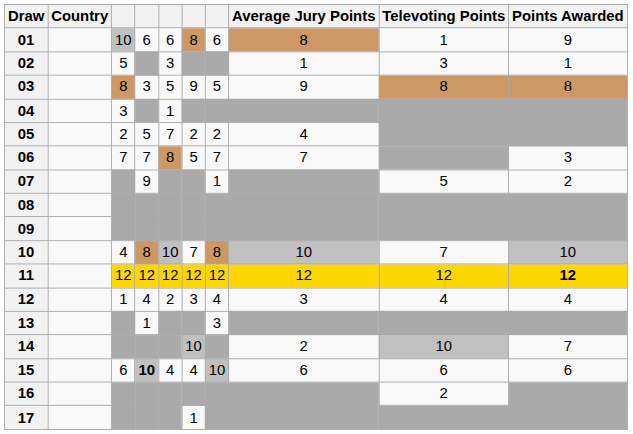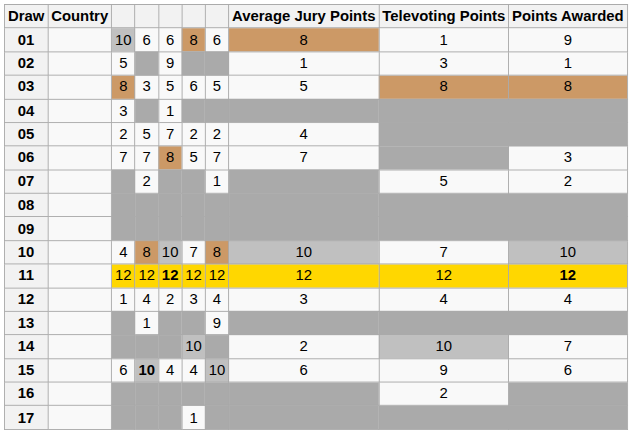02 | column 5: 3 -> 9
03 | column 6: 9 -> 6
03 | Average Jury Points: 9 -> 5
07 | column 4: 9 -> 2
11 | column 5: normal -> bold
13 | column 7: 3 -> 9
15 | Televoting Points: 6 -> 9
